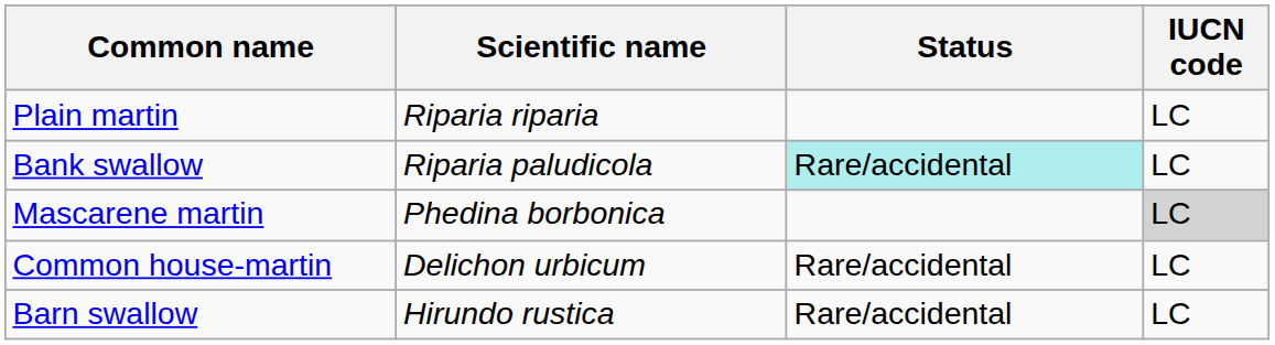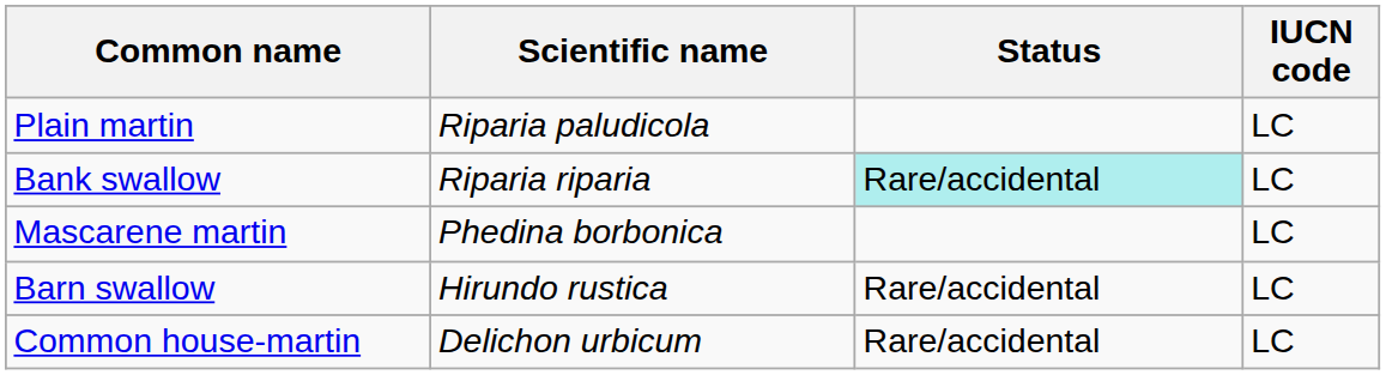Plain martin | Scientific name: Riparia riparia -> Riparia paludicola
Bank swallow | Scientific name: Riparia paludicola -> Riparia riparia
Mascarene martin | IUCN code: lightgrey background -> no background
rows swapped: Barn swallow <-> Common house-martin
